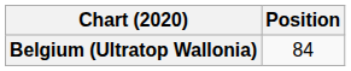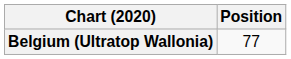Belgium (Ultratop Wallonia) | Position: 84 -> 77
